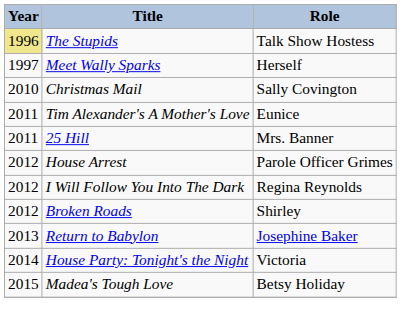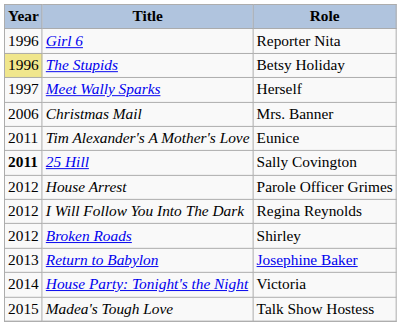+ row: 1996 | Girl 6 | Reporter Nita
The Stupids | Role: Talk Show Hostess -> Betsy Holiday
Christmas Mail | Year: 2010 -> 2006
Christmas Mail | Role: Sally Covington -> Mrs. Banner
25 Hill | Year: normal -> bold
25 Hill | Role: Mrs. Banner -> Sally Covington
Madea's Tough Love | Role: Betsy Holiday -> Talk Show Hostess
